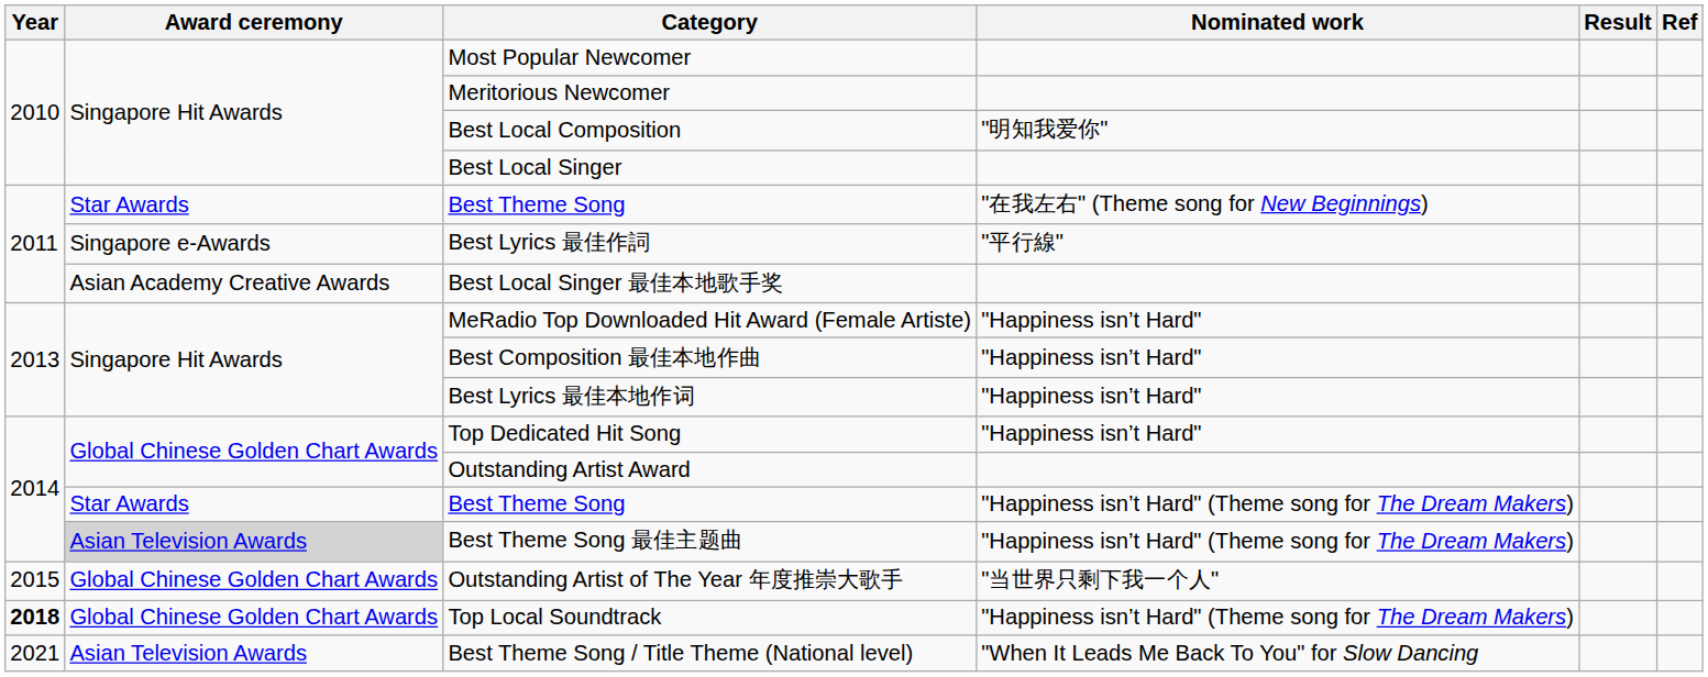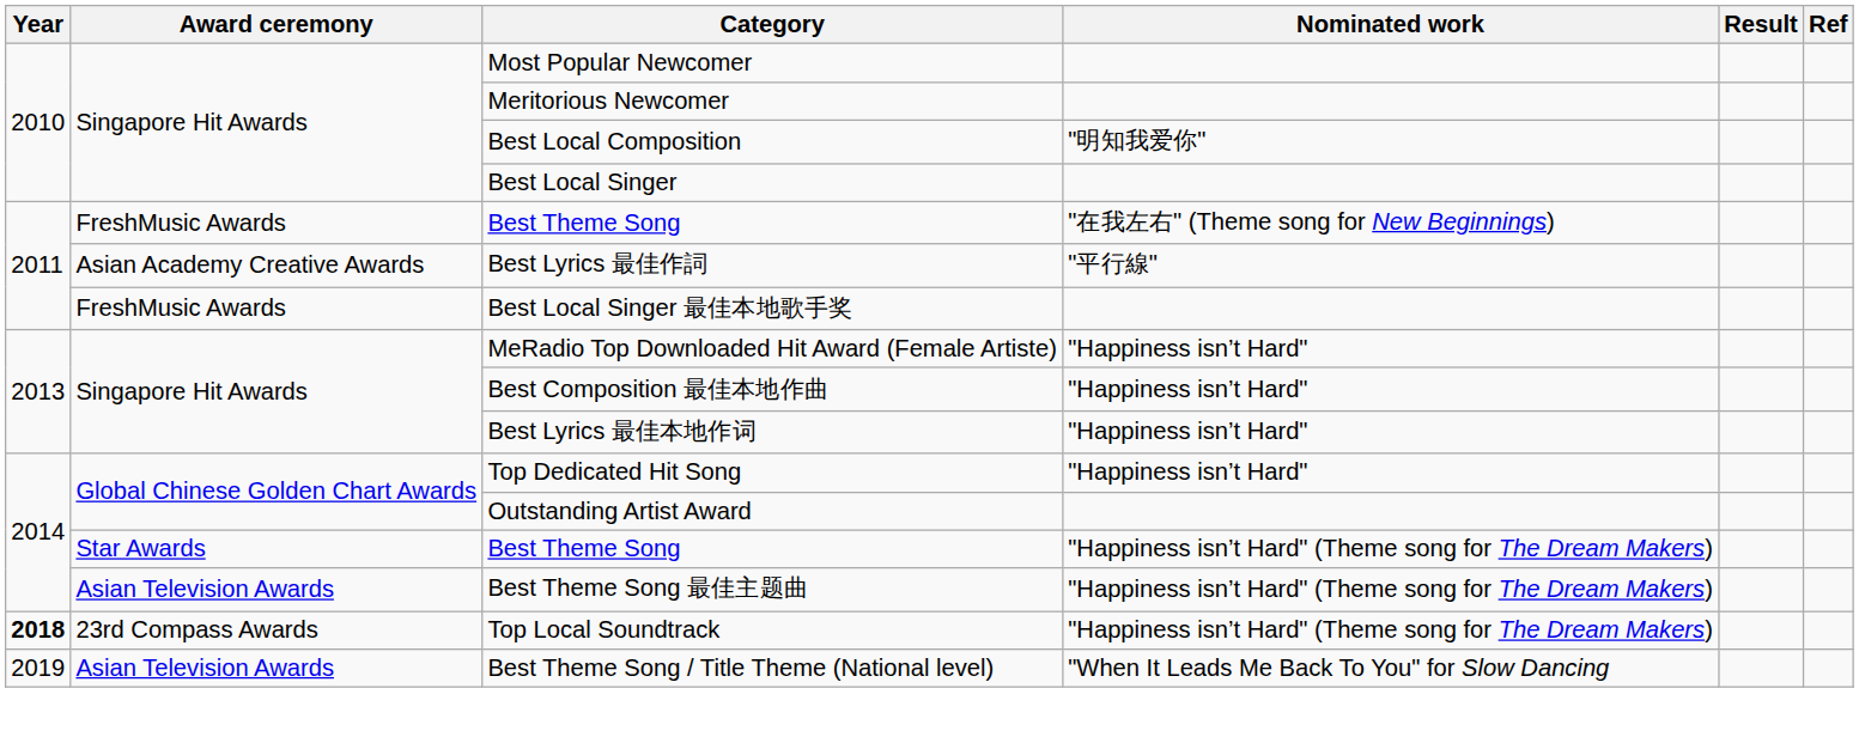Best Theme Song / "在我左右" (Theme song for New Beginnings) | Award ceremony: Star Awards -> FreshMusic Awards
Best Lyrics 最佳作詞 | Award ceremony: Singapore e-Awards -> Asian Academy Creative Awards
Best Local Singer 最佳本地歌手奖 | Award ceremony: Asian Academy Creative Awards -> FreshMusic Awards
Best Theme Song 最佳主题曲 | Award ceremony: lightgrey background -> no background
- row: 2015 | Global Chinese Golden Chart Awards | Outstanding Artist of The Year 年度推崇大歌手 | "当世界只剩下我一个人"
Top Local Soundtrack | Award ceremony: Global Chinese Golden Chart Awards -> 23rd Compass Awards
Best Theme Song / Title Theme (National level) | Year: 2021 -> 2019
